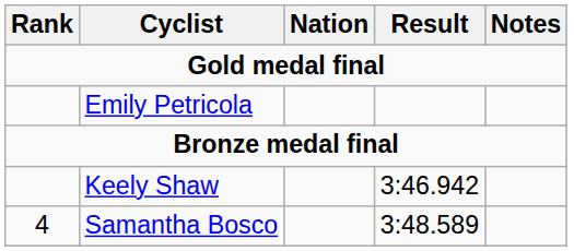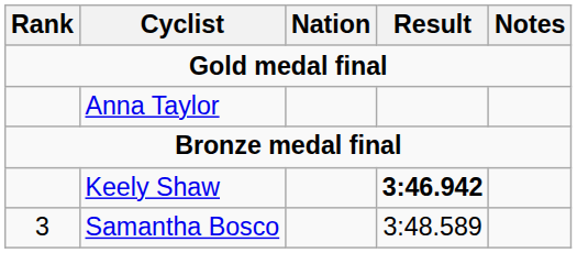- row: Emily Petricola
+ row: Anna Taylor
Keely Shaw | Result: normal -> bold
Samantha Bosco | Rank: 4 -> 3
